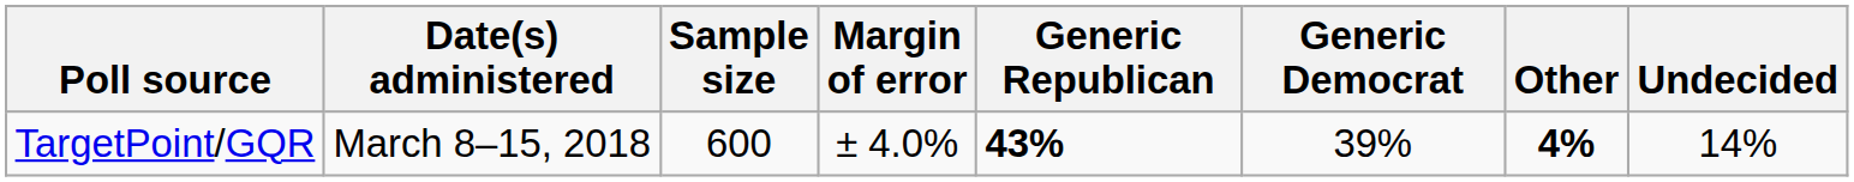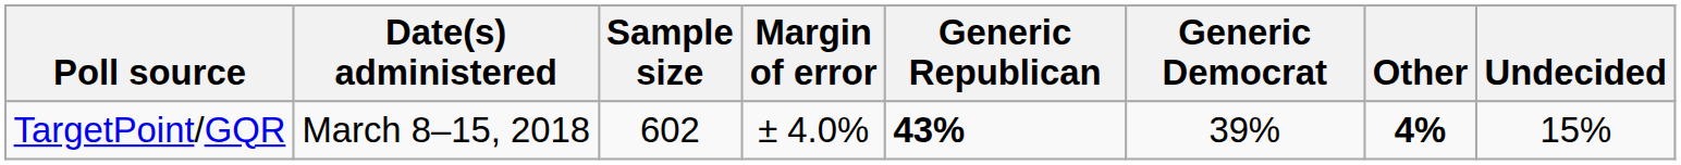TargetPoint/GQR | Sample size: 600 -> 602
TargetPoint/GQR | Undecided: 14% -> 15%
